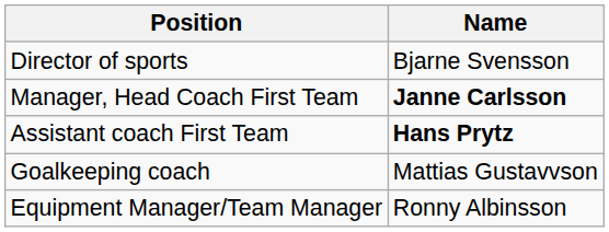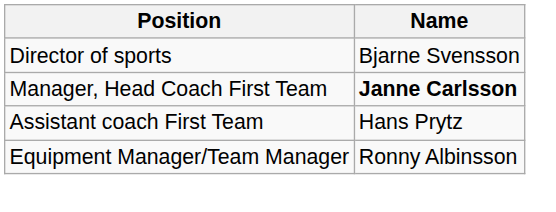Assistant coach First Team | Name: bold -> normal
- row: Goalkeeping coach | Mattias Gustavvson
